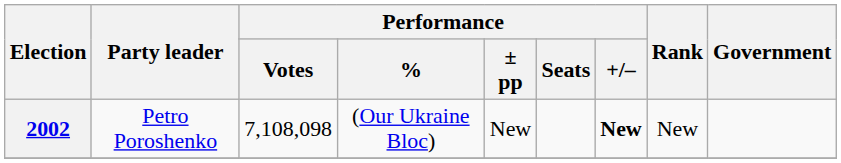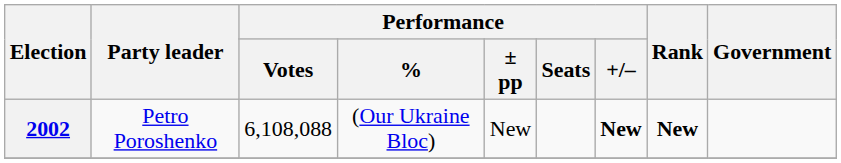2002 | Performance / Votes: 7,108,098 -> 6,108,088
2002 | Rank: normal -> bold
